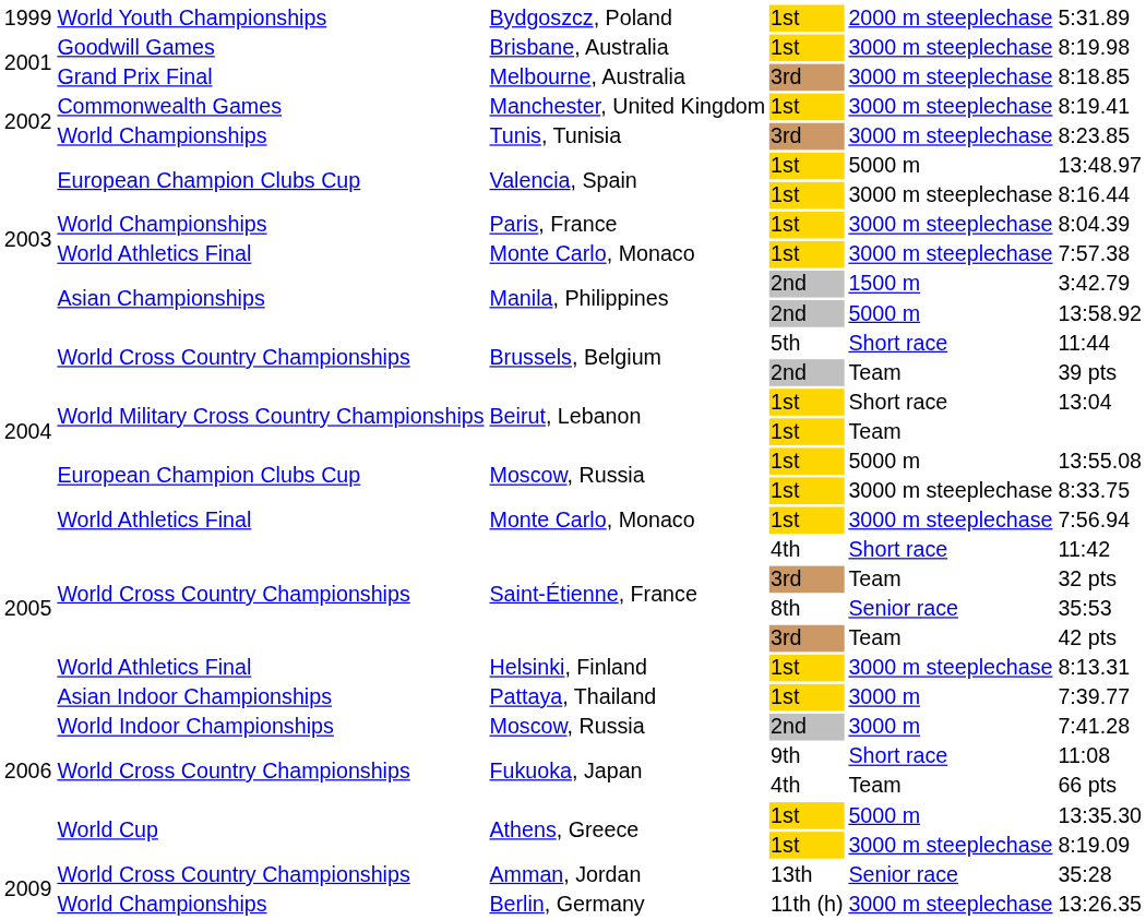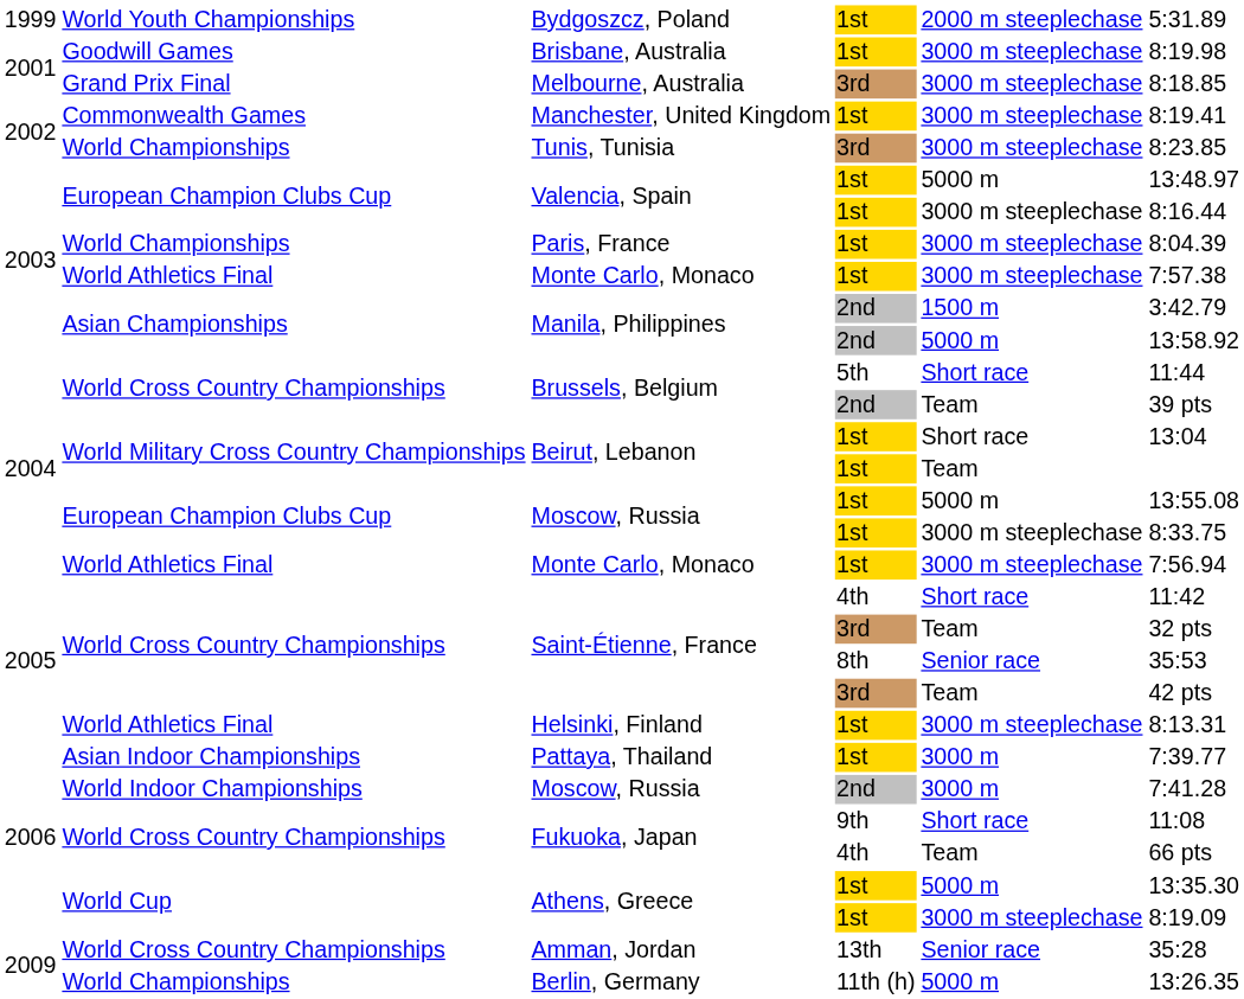Berlin, Germany | column 5: 3000 m steeplechase -> 5000 m
